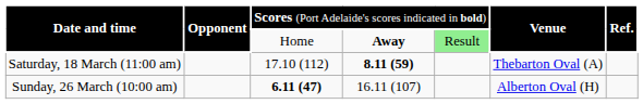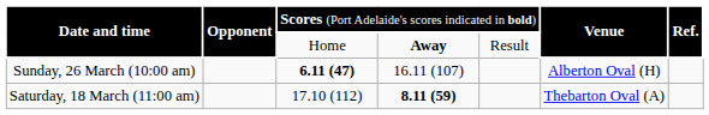Date and time / Home | column 5: lightgreen background -> no background
rows swapped: Saturday, 18 March (11:00 am) <-> Sunday, 26 March (10:00 am)
